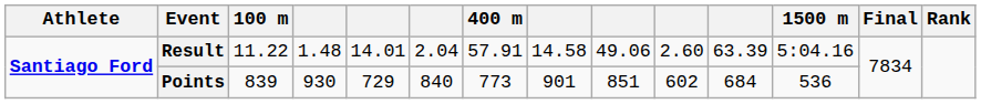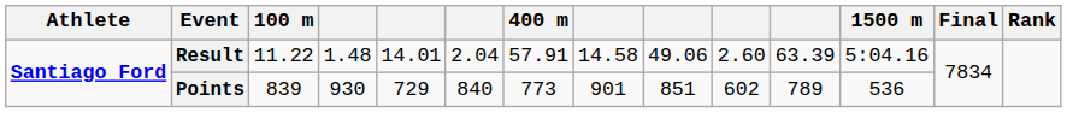Points | column 11: 684 -> 789
